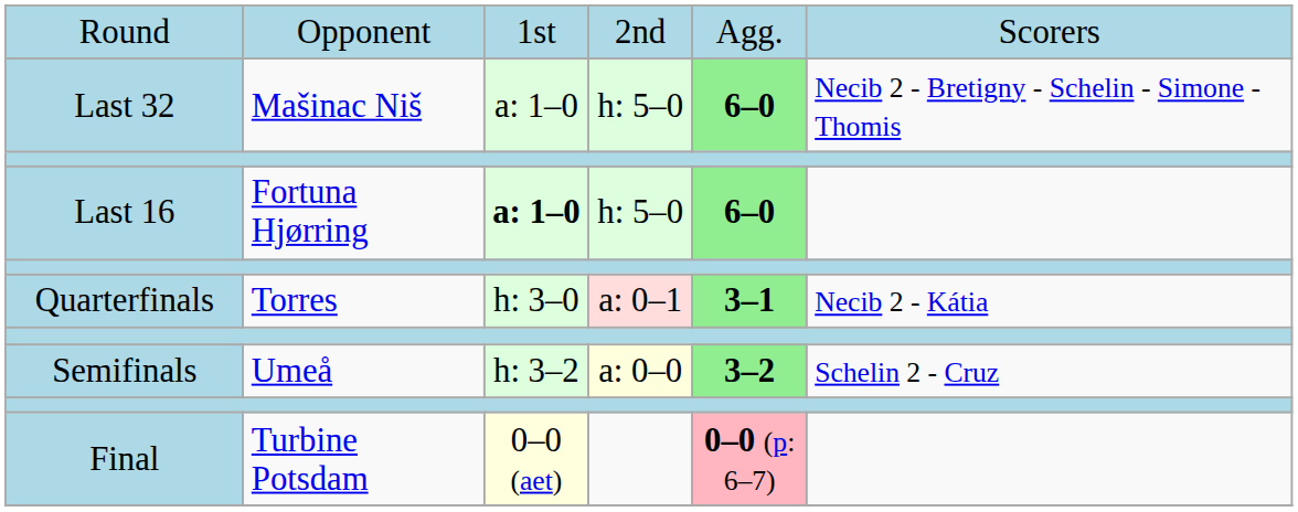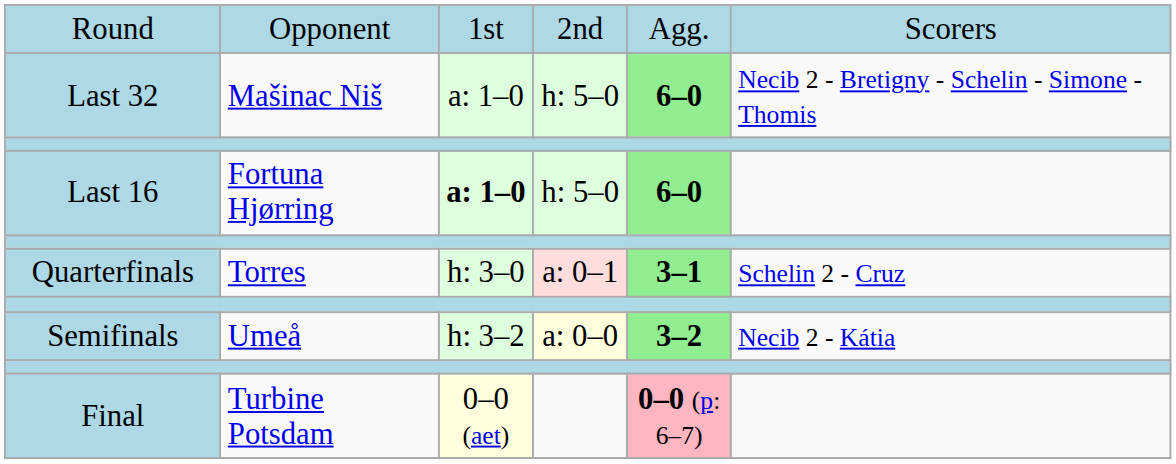Quarterfinals | column 6: Necib 2 - Kátia -> Schelin 2 - Cruz
Semifinals | column 6: Schelin 2 - Cruz -> Necib 2 - Kátia
